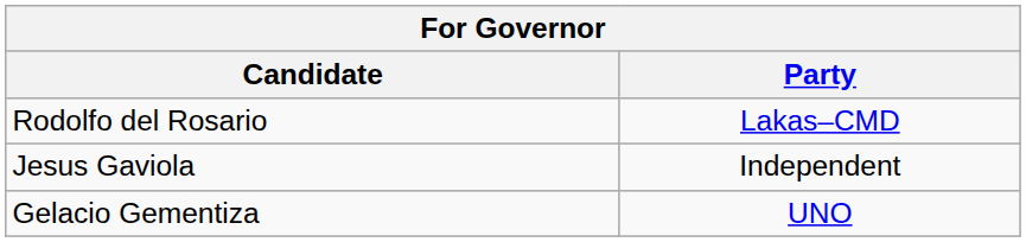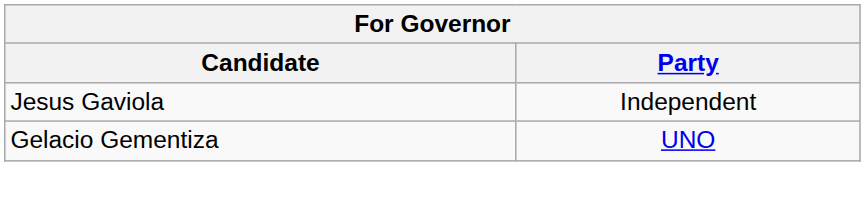- row: Rodolfo del Rosario | Lakas–CMD
